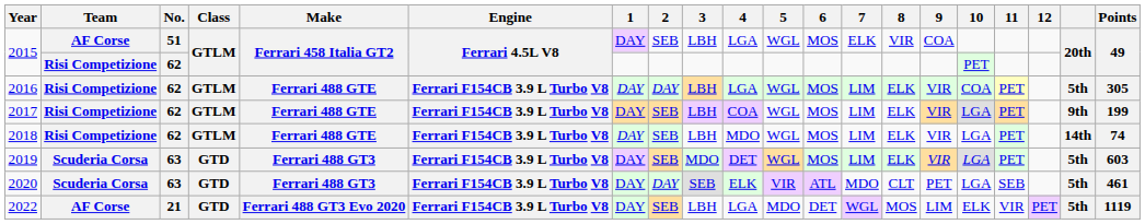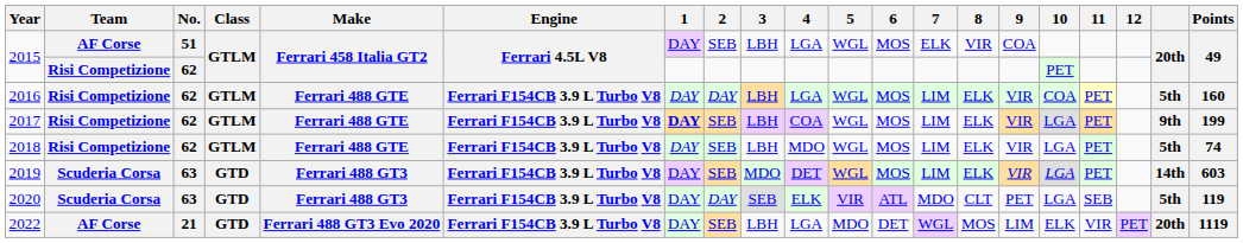2016 | Points: 305 -> 160
2017 | 1: normal -> bold
2018 | column 19: 14th -> 5th
2019 | column 19: 5th -> 14th
2020 | Points: 461 -> 119
2022 | column 19: 5th -> 20th
